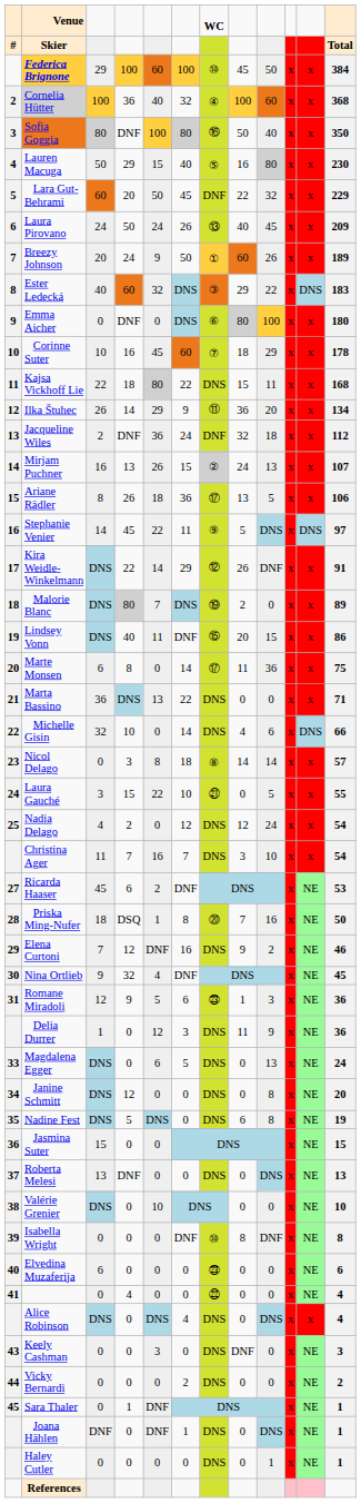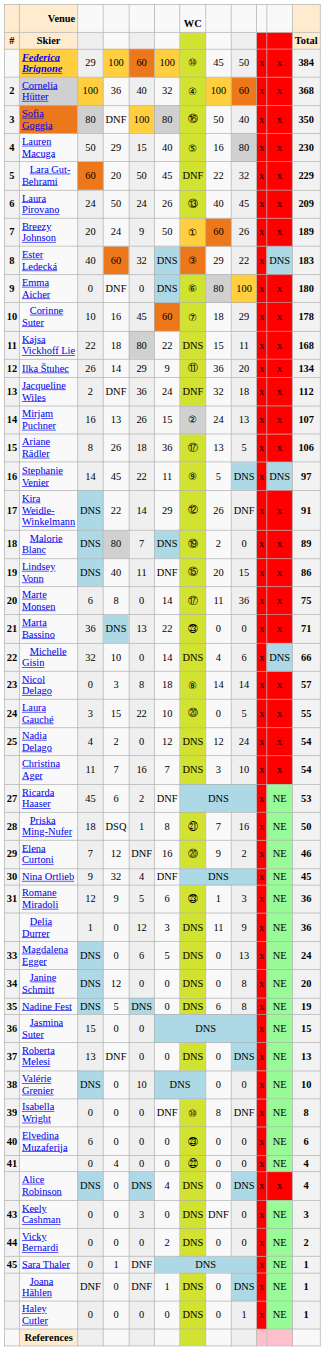Marta Bassino | column 7: DNS -> ㉓
Laura Gauché | column 7: ㉑ -> ⑳
Priska Ming-Nufer | column 7: ⑳ -> ㉑
Elena Curtoni | column 7: DNS -> ⑳
